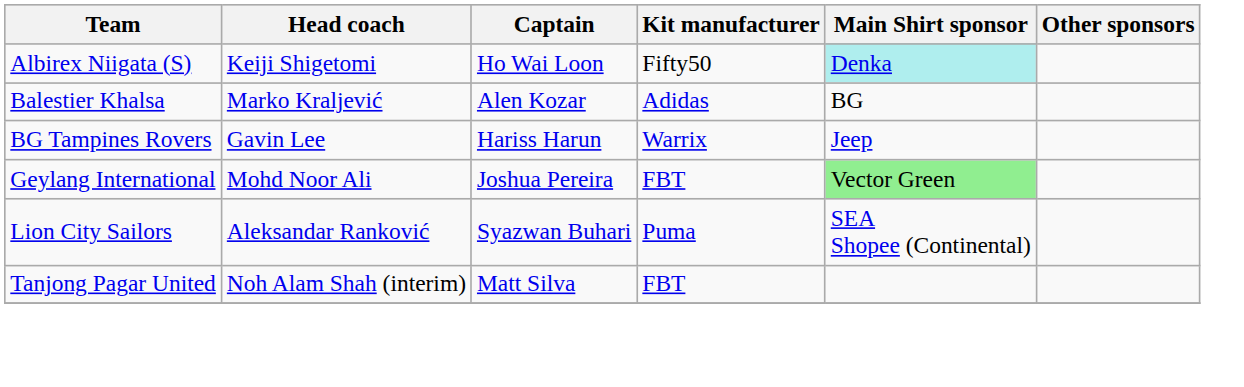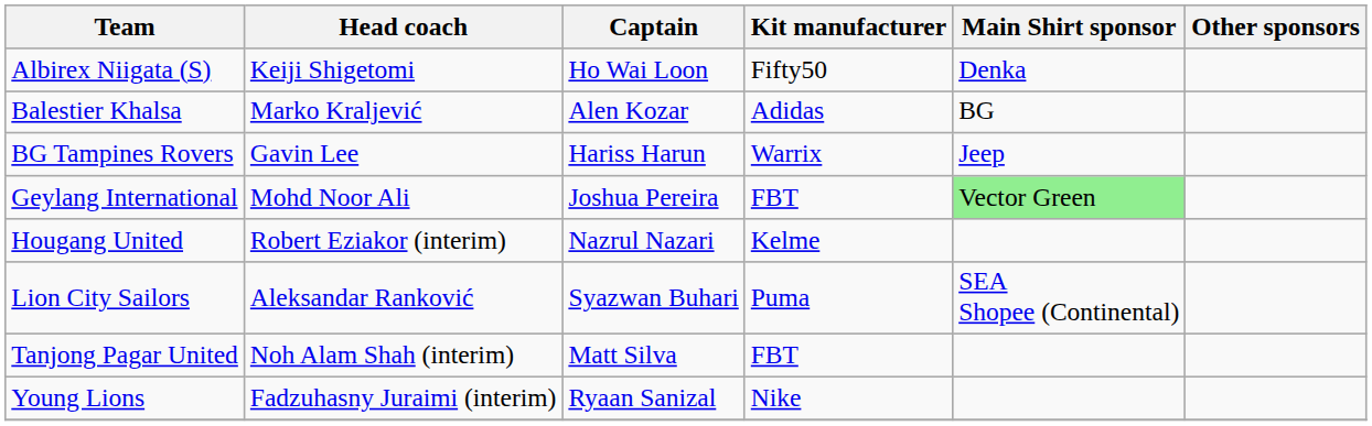Albirex Niigata (S) | Main Shirt sponsor: paleturquoise background -> no background
+ row: Hougang United | Robert Eziakor (interim) | Nazrul Nazari | Kelme
+ row: Young Lions | Fadzuhasny Juraimi (interim) | Ryaan Sanizal | Nike
